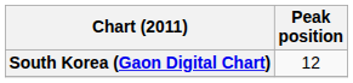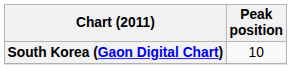South Korea (Gaon Digital Chart) | Peak position: 12 -> 10
